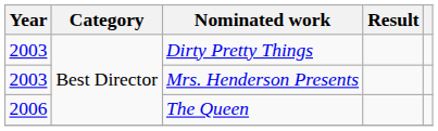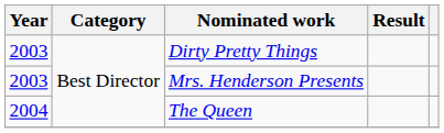The Queen | Year: 2006 -> 2004
